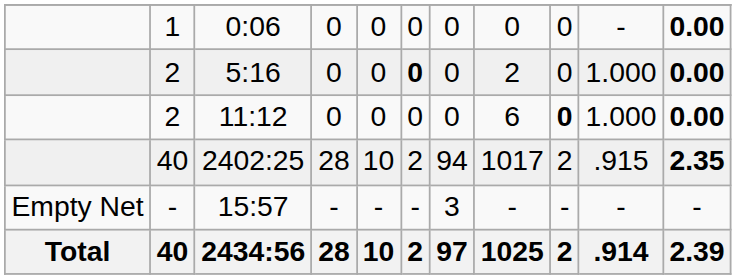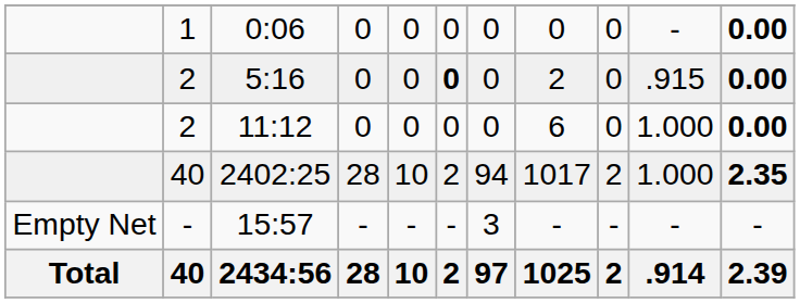5:16 | column 10: 1.000 -> .915
11:12 | column 9: bold -> normal
2402:25 | column 10: .915 -> 1.000
